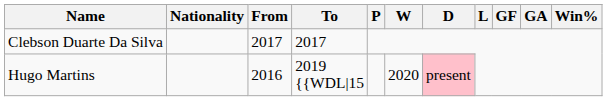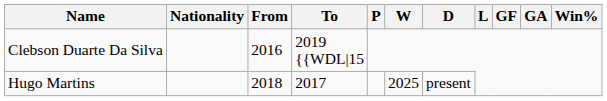Clebson Duarte Da Silva | From: 2017 -> 2016
Clebson Duarte Da Silva | To: 2017 -> 2019 {{WDL|15
Hugo Martins | From: 2016 -> 2018
Hugo Martins | To: 2019 {{WDL|15 -> 2017
Hugo Martins | W: 2020 -> 2025
Hugo Martins | D: pink background -> no background
